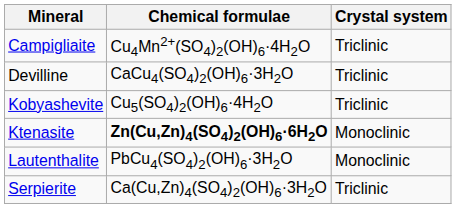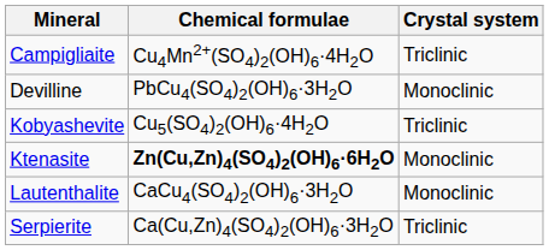Devilline | Chemical formulae: CaCu4(SO4)2(OH)6·3H2O -> PbCu4(SO4)2(OH)6·3H2O
Devilline | Crystal system: Triclinic -> Monoclinic
Lautenthalite | Chemical formulae: PbCu4(SO4)2(OH)6·3H2O -> CaCu4(SO4)2(OH)6·3H2O
